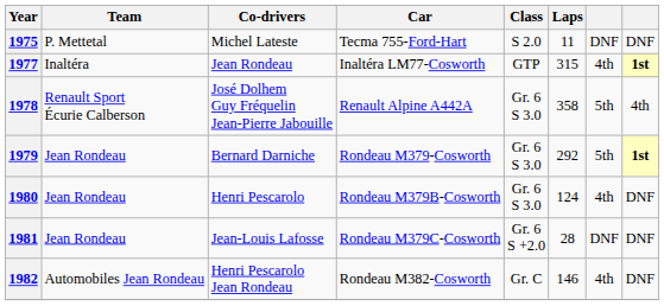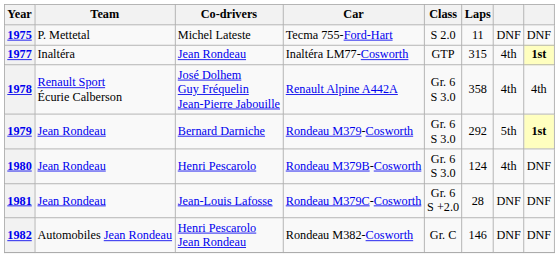1978 | column 7: 5th -> 4th
1982 | column 7: 4th -> DNF
